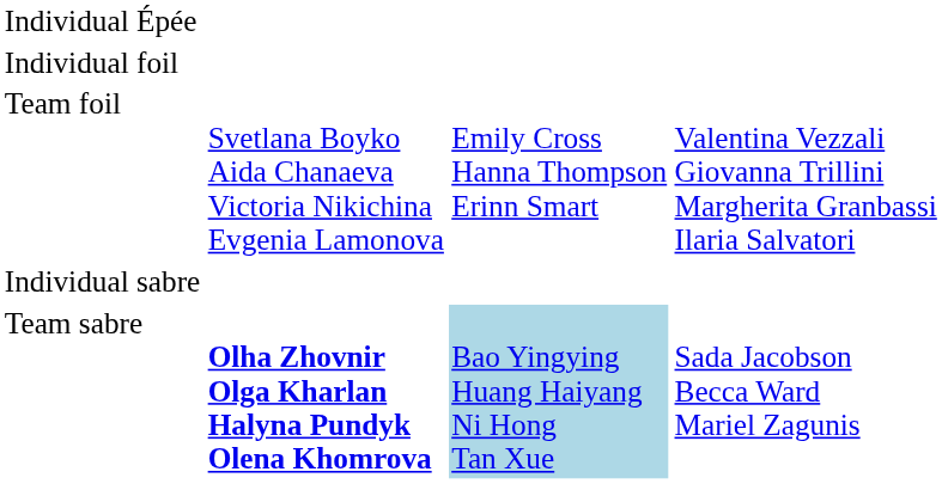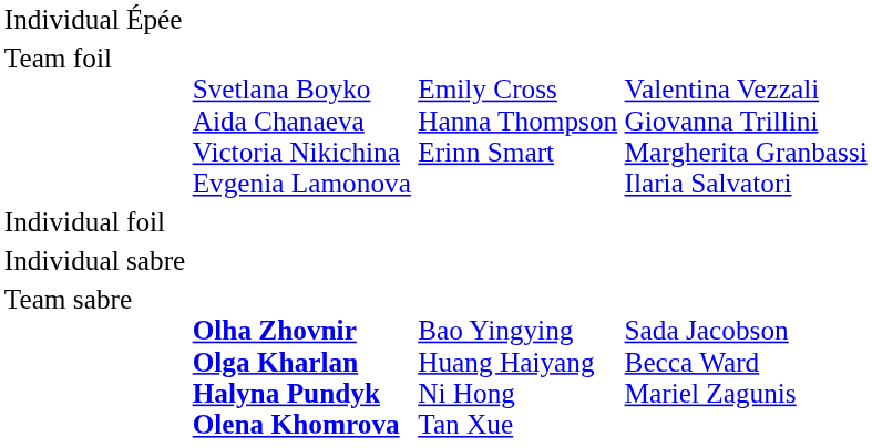rows swapped: Individual foil <-> Team foil
Team sabre | column 3: lightblue background -> no background
